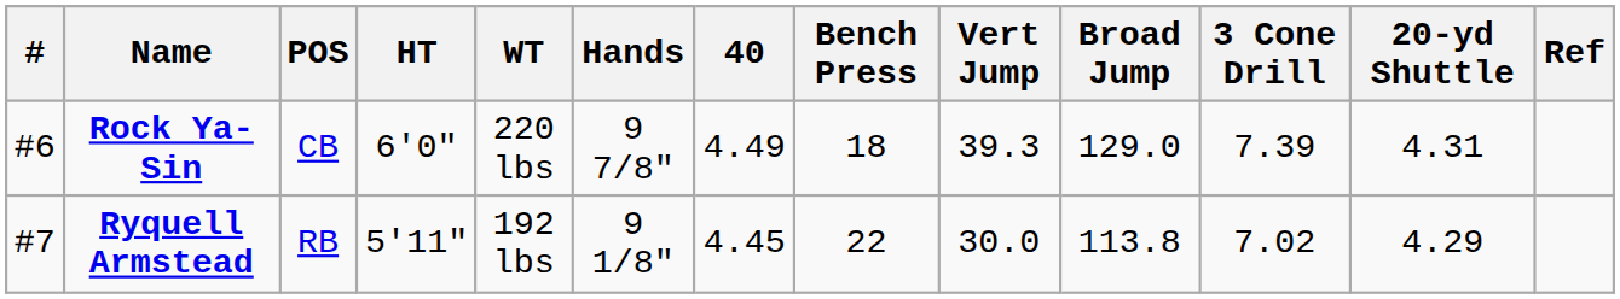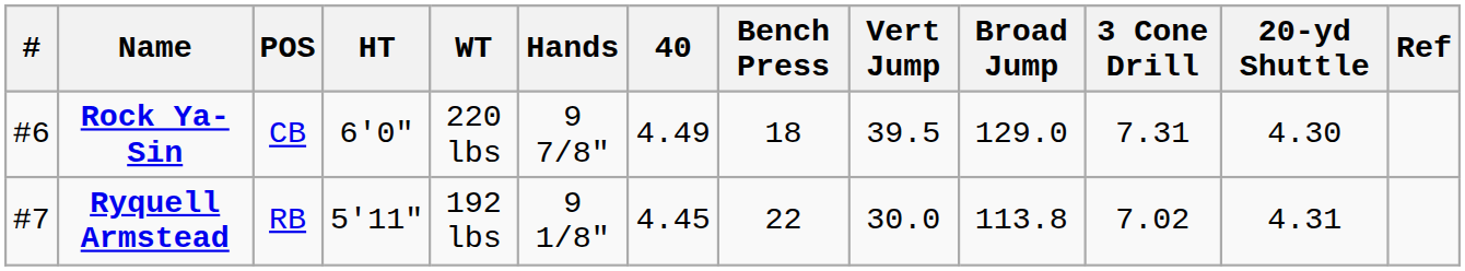Rock Ya-Sin | Vert Jump: 39.3 -> 39.5
Rock Ya-Sin | 3 Cone Drill: 7.39 -> 7.31
Rock Ya-Sin | 20-yd Shuttle: 4.31 -> 4.30
Ryquell Armstead | 20-yd Shuttle: 4.29 -> 4.31
